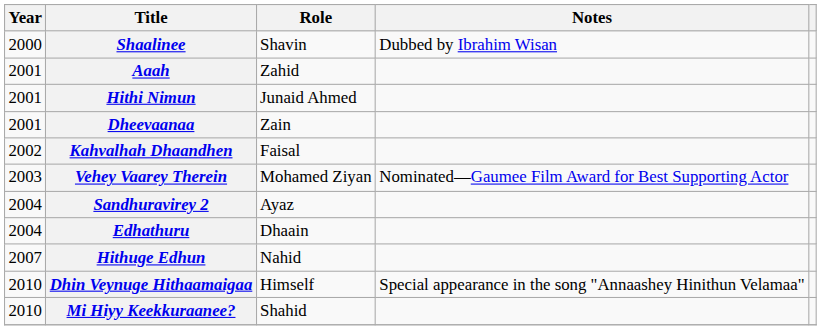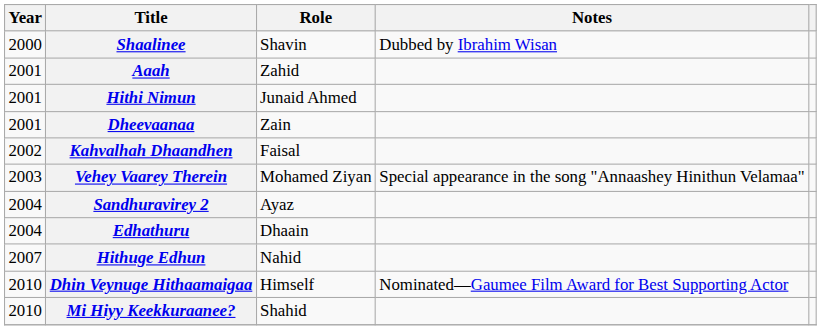Vehey Vaarey Therein | Notes: Nominated—Gaumee Film Award for Best Supporting Actor -> Special appearance in the song "Annaashey Hinithun Velamaa"
Dhin Veynuge Hithaamaigaa | Notes: Special appearance in the song "Annaashey Hinithun Velamaa" -> Nominated—Gaumee Film Award for Best Supporting Actor
